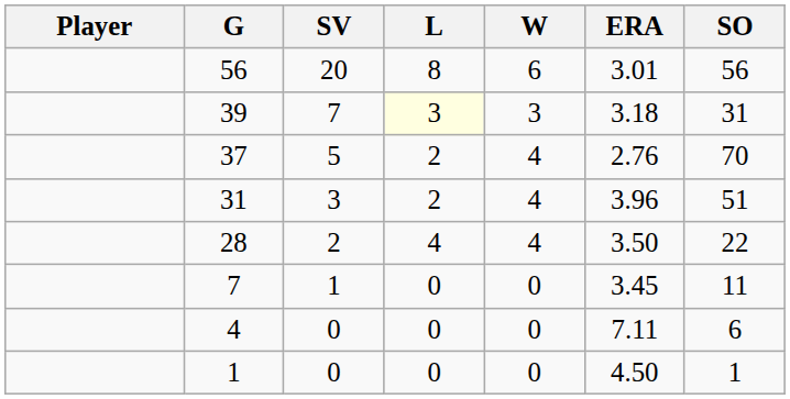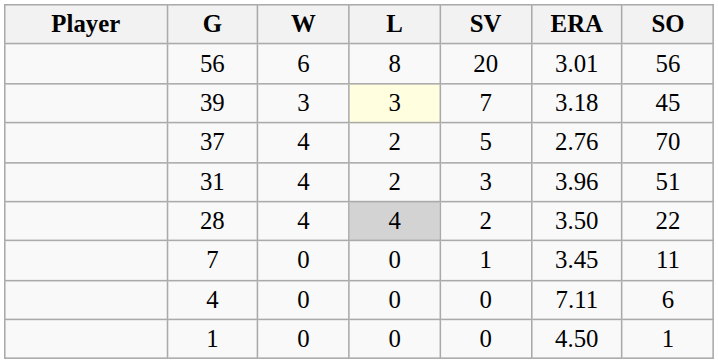columns swapped: W <-> SV
39 | SO: 31 -> 45
28 | L: no background -> lightgrey background
